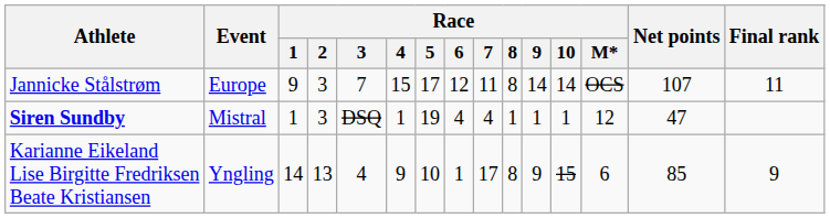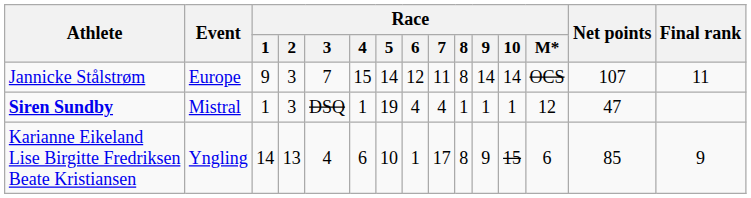Jannicke Stålstrøm | Race / 5: 17 -> 14
Karianne Eikeland Lise Birgitte Fredriksen Beate Kristiansen | Race / 4: 9 -> 6
